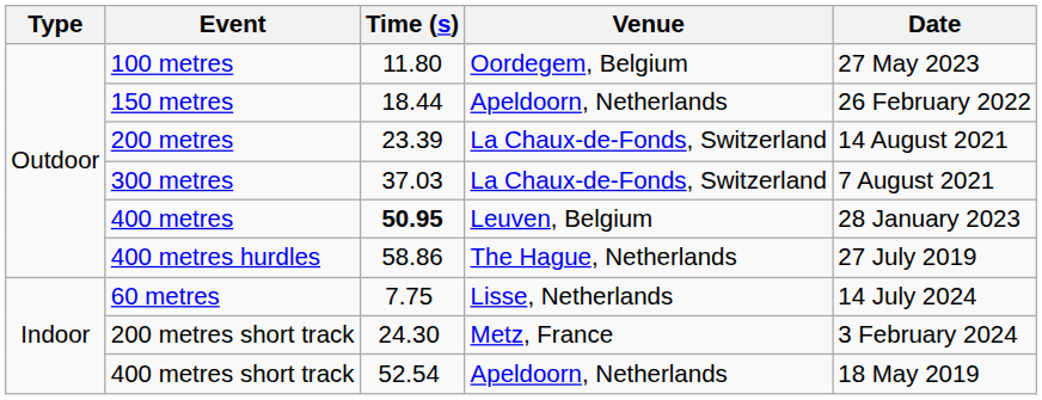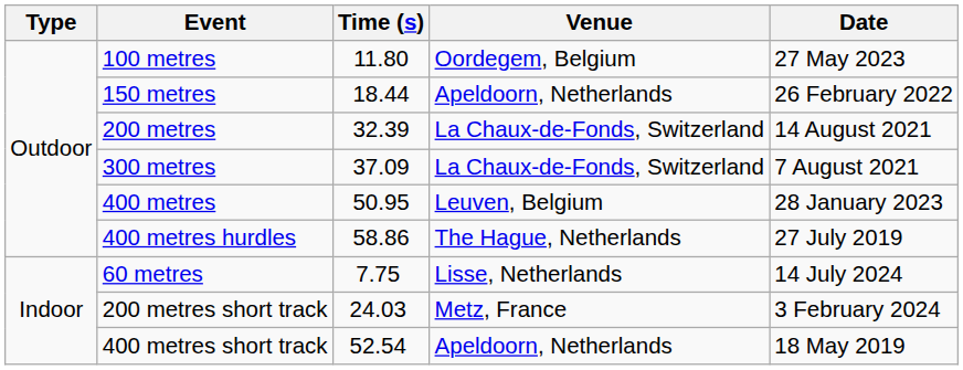200 metres | Time (s): 23.39 -> 32.39
300 metres | Time (s): 37.03 -> 37.09
400 metres | Time (s): bold -> normal
200 metres short track | Time (s): 24.30 -> 24.03
